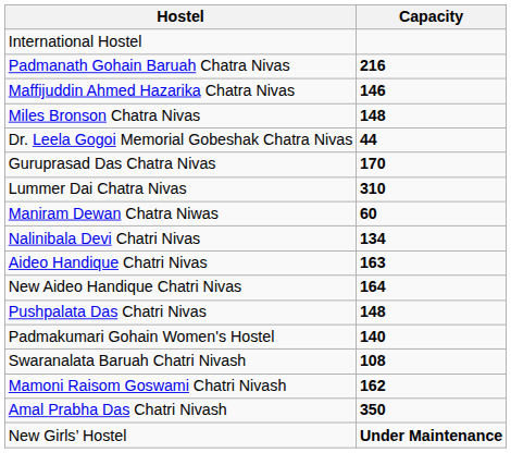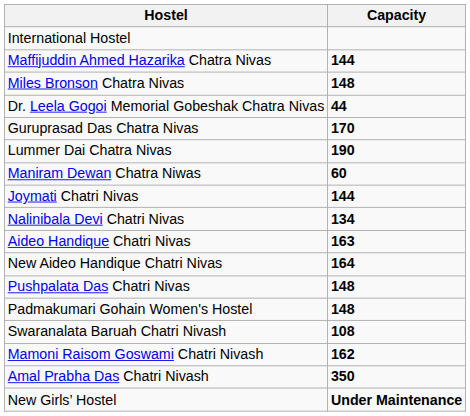- row: Padmanath Gohain Baruah Chatra Nivas | 216
Maffijuddin Ahmed Hazarika Chatra Nivas | Capacity: 146 -> 144
Lummer Dai Chatra Nivas | Capacity: 310 -> 190
+ row: Joymati Chatri Nivas | 144
Padmakumari Gohain Women's Hostel | Capacity: 140 -> 148
